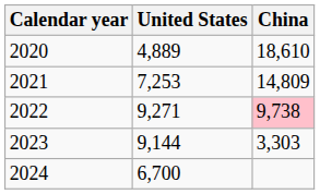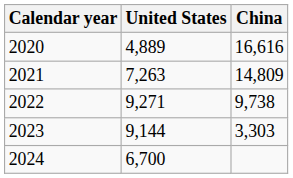2020 | China: 18,610 -> 16,616
2021 | United States: 7,253 -> 7,263
2022 | China: pink background -> no background
